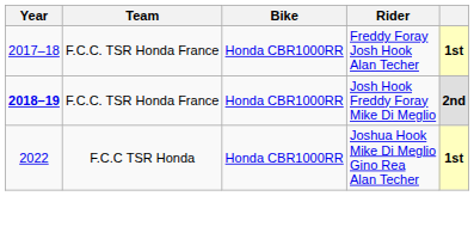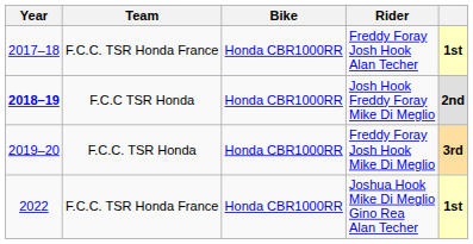Josh Hook Freddy Foray Mike Di Meglio | Team: F.C.C. TSR Honda France -> F.C.C TSR Honda
+ row: 2019–20 | F.C.C. TSR Honda | Honda CBR1000RR | Freddy Foray Josh Hook Mike Di Meglio | 3rd
Joshua Hook Mike Di Meglio Gino Rea Alan Techer | Team: F.C.C TSR Honda -> F.C.C. TSR Honda France
